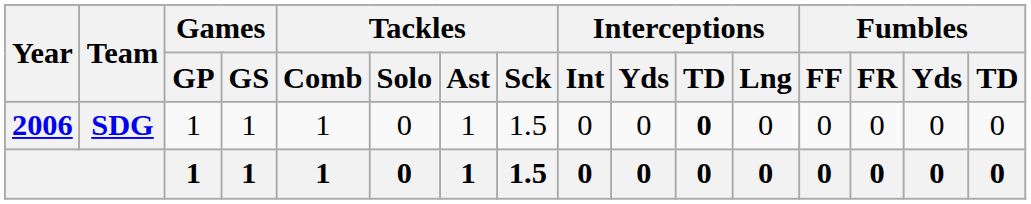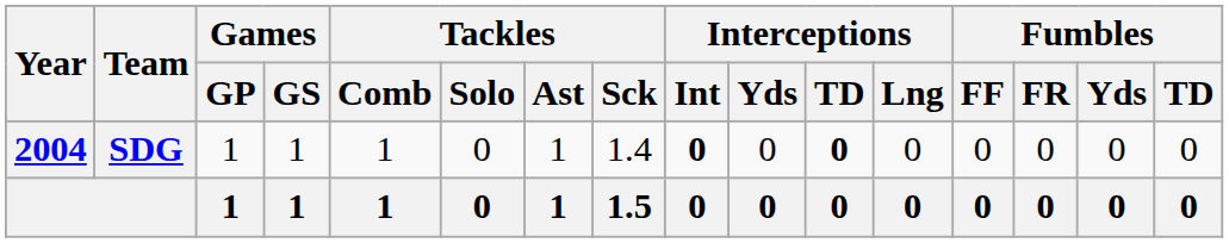SDG | Year: 2006 -> 2004
SDG | Tackles / Sck: 1.5 -> 1.4
SDG | Interceptions / Int: normal -> bold
